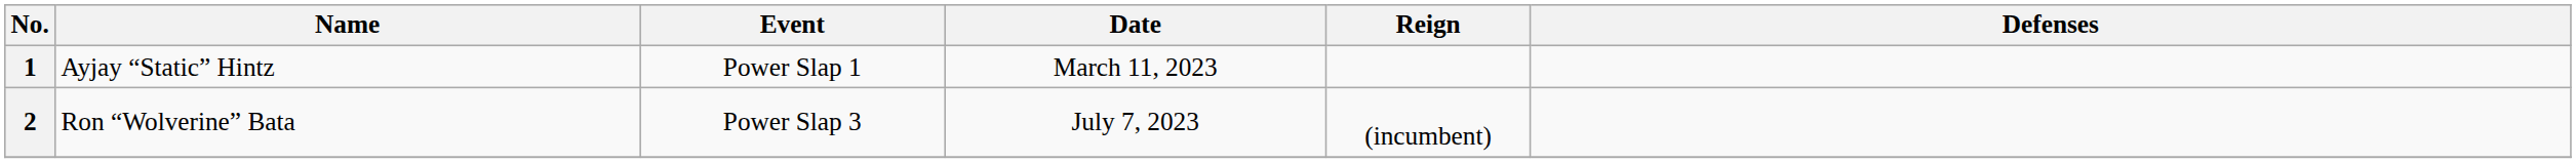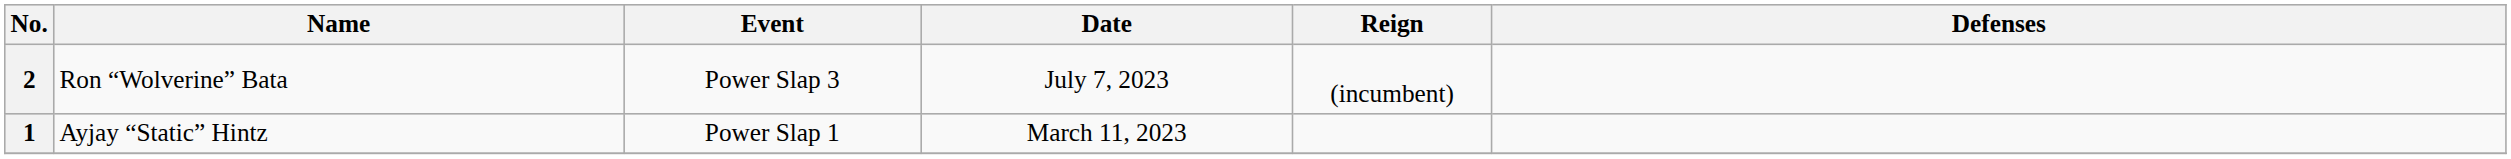rows swapped: 1 <-> 2
